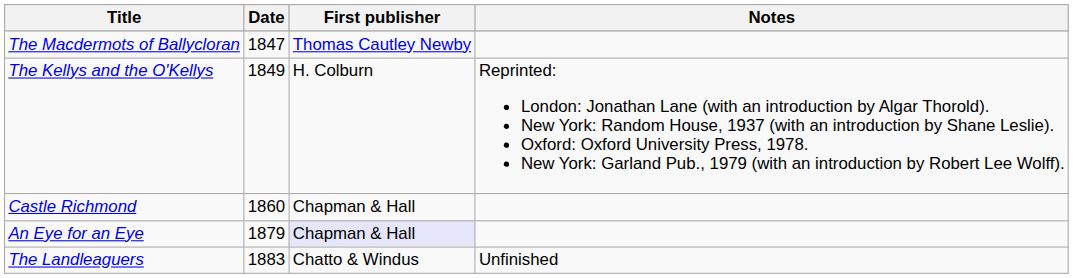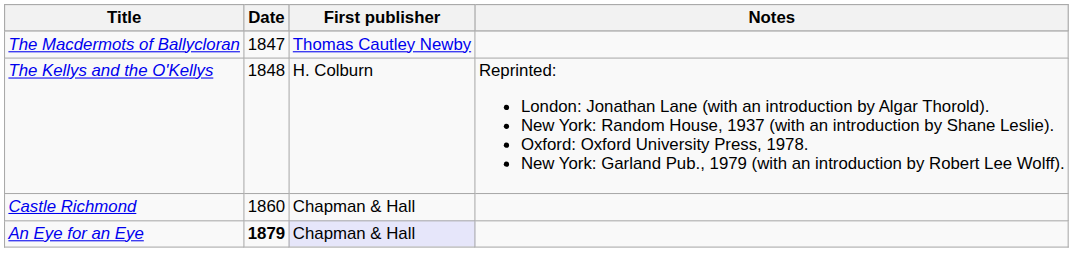The Kellys and the O'Kellys | Date: 1849 -> 1848
An Eye for an Eye | Date: normal -> bold
- row: The Landleaguers | 1883 | Chatto & Windus | Unfinished
